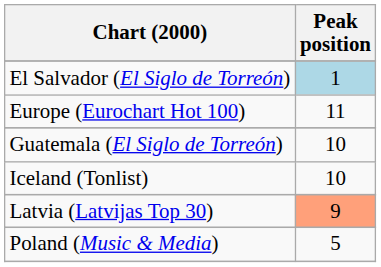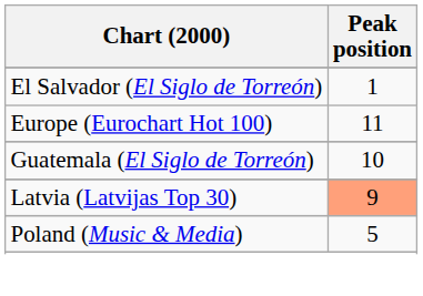El Salvador (El Siglo de Torreón) | Peak position: lightblue background -> no background
- row: Iceland (Tonlist) | 10
